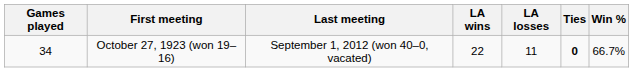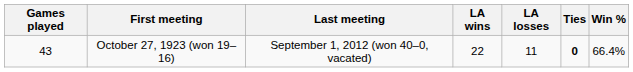October 27, 1923 (won 19–16) | Games played: 34 -> 43
October 27, 1923 (won 19–16) | Win %: 66.7% -> 66.4%
